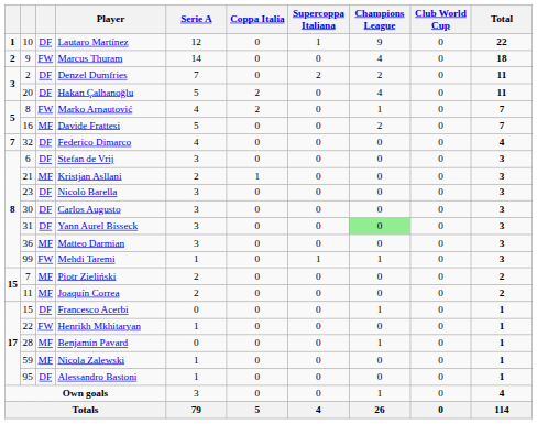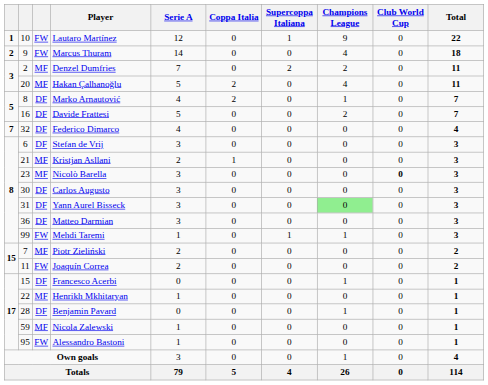Lautaro Martínez | column 3: DF -> FW
Denzel Dumfries | column 3: DF -> MF
Hakan Çalhanoğlu | column 3: DF -> MF
Marko Arnautović | column 3: FW -> DF
Davide Frattesi | column 3: MF -> DF
Nicolò Barella | column 3: DF -> MF
Nicolò Barella | Club World Cup: normal -> bold
Matteo Darmian | column 3: MF -> DF
Joaquín Correa | column 3: MF -> FW
Henrikh Mkhitaryan | column 3: FW -> MF
Benjamin Pavard | column 3: MF -> DF
Alessandro Bastoni | column 3: DF -> FW
